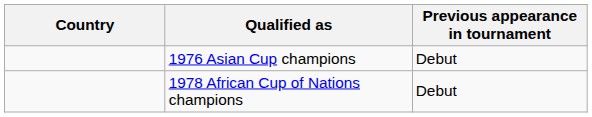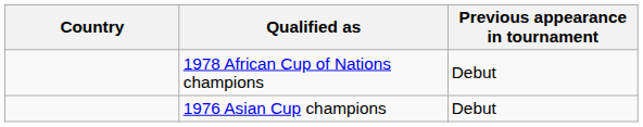rows swapped: 1978 African Cup of Nations champions <-> 1976 Asian Cup champions
